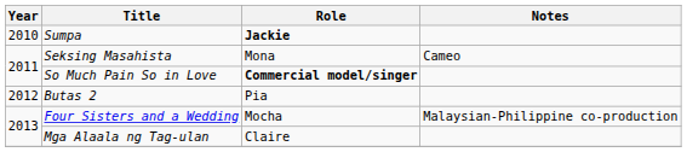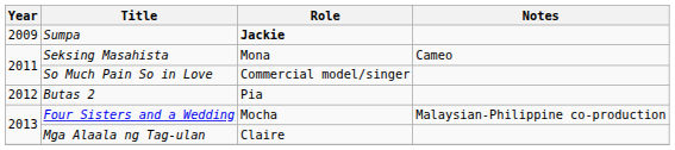Sumpa | Year: 2010 -> 2009
So Much Pain So in Love | Role: bold -> normal
